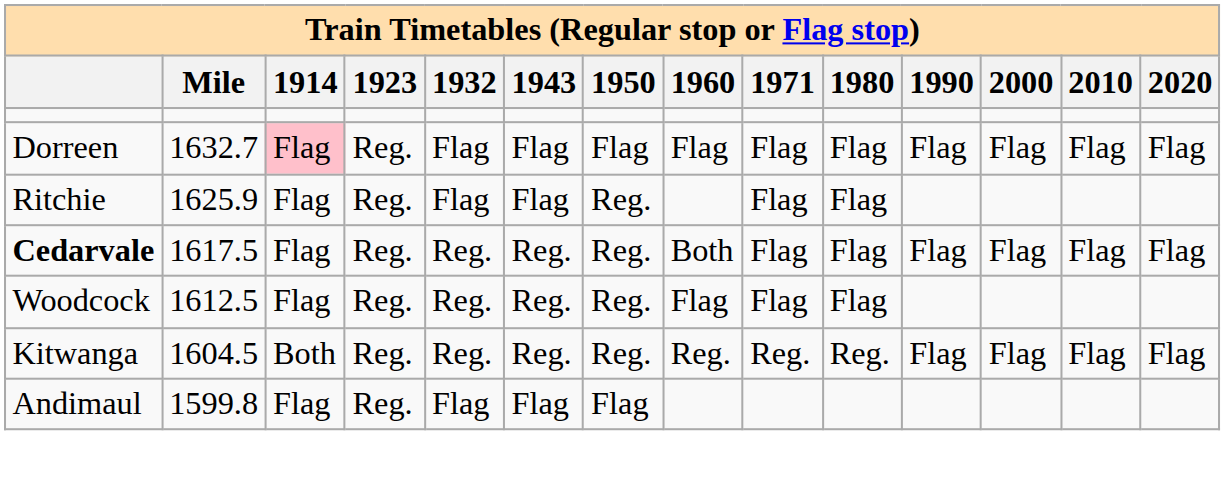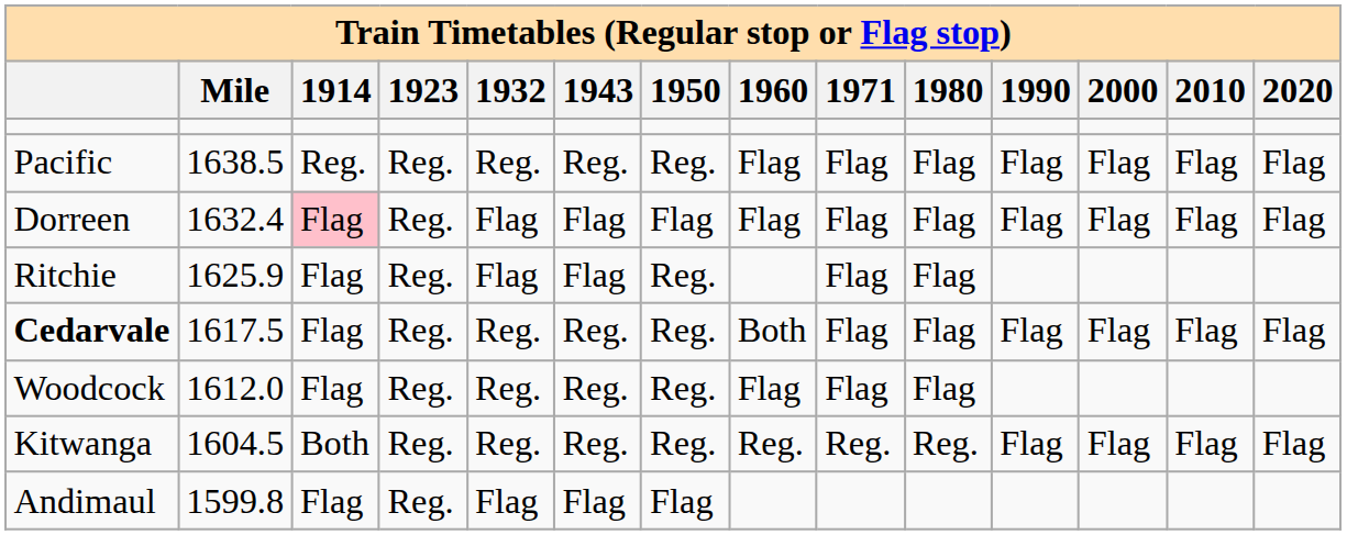+ row: Pacific | 1638.5 | Reg. | Reg. | Reg. | Reg. | Reg. | Flag | Flag | Flag | Flag | Flag | Flag | Flag
Dorreen | Mile: 1632.7 -> 1632.4
Woodcock | Mile: 1612.5 -> 1612.0
